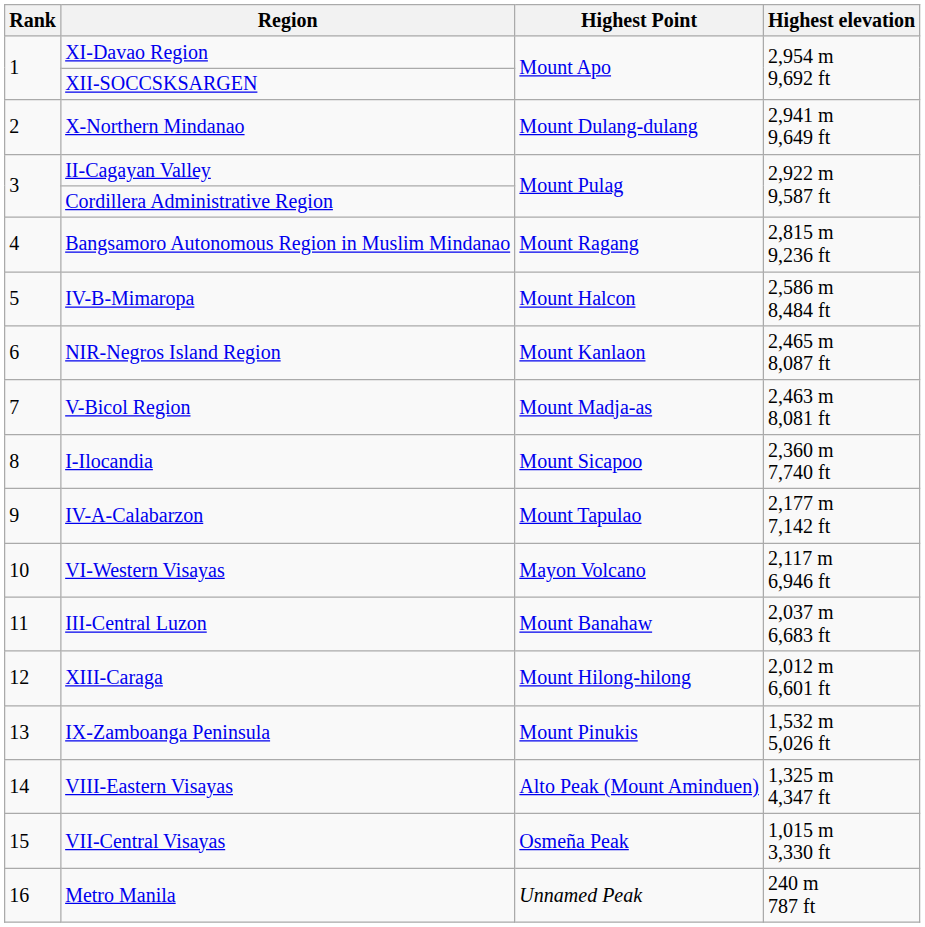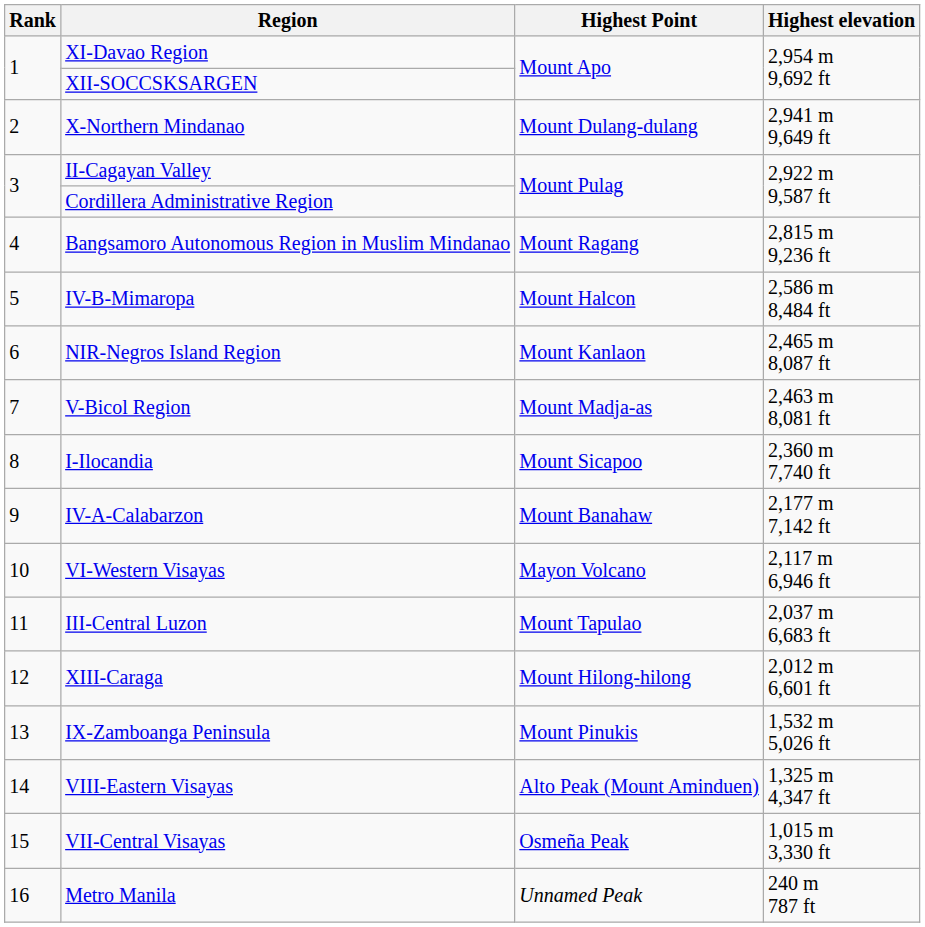IV-A-Calabarzon | Highest Point: Mount Tapulao -> Mount Banahaw
III-Central Luzon | Highest Point: Mount Banahaw -> Mount Tapulao
